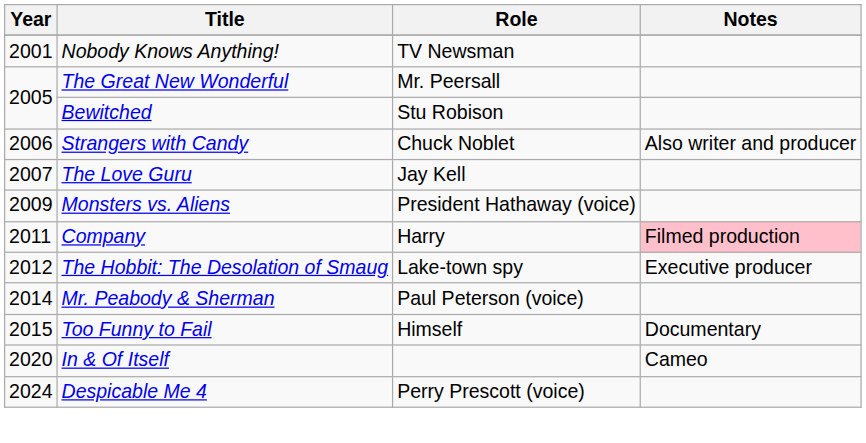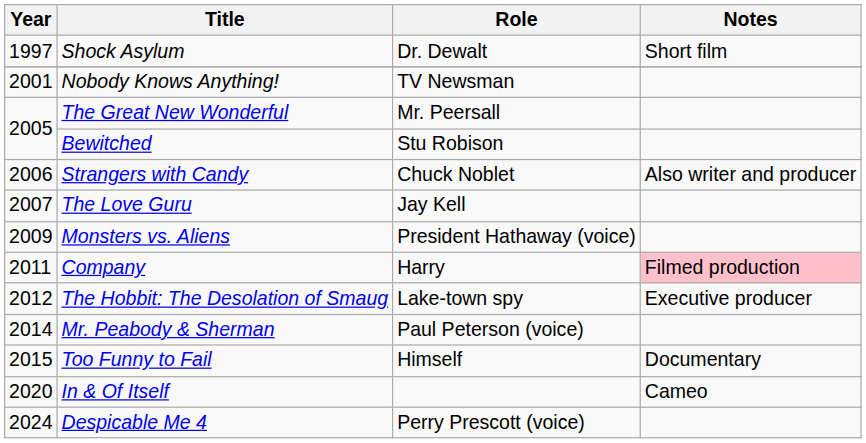+ row: 1997 | Shock Asylum | Dr. Dewalt | Short film
